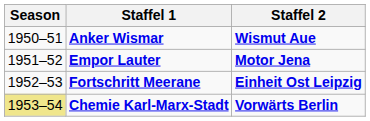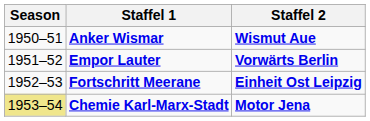Empor Lauter | Staffel 2: Motor Jena -> Vorwärts Berlin
Chemie Karl-Marx-Stadt | Staffel 2: Vorwärts Berlin -> Motor Jena
